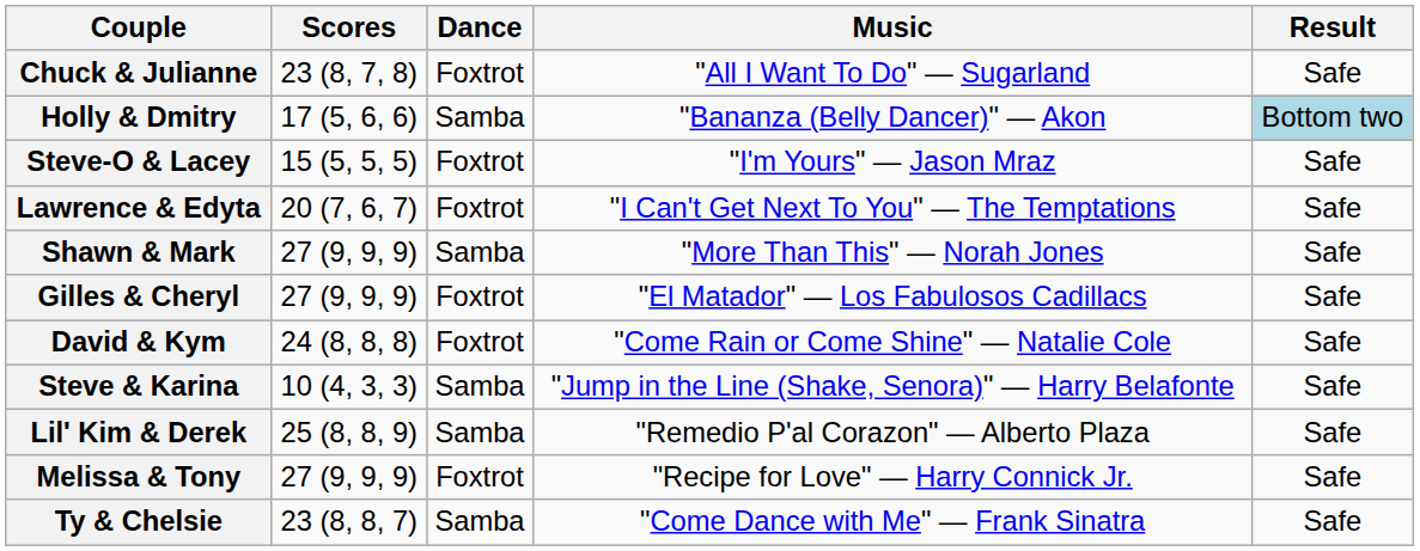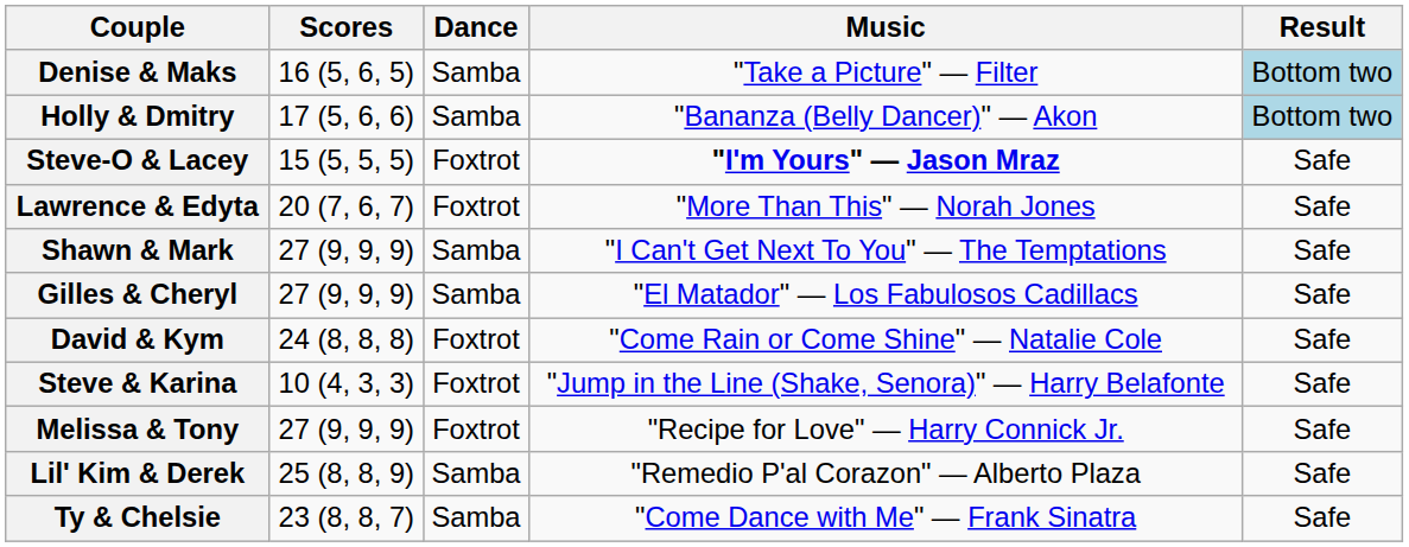+ row: Denise & Maks | 16 (5, 6, 5) | Samba | "Take a Picture" — Filter | Bottom two
- row: Chuck & Julianne | 23 (8, 7, 8) | Foxtrot | "All I Want To Do" — Sugarland | Safe
Steve-O & Lacey | Music: normal -> bold
Lawrence & Edyta | Music: "I Can't Get Next To You" — The Temptations -> "More Than This" — Norah Jones
Shawn & Mark | Music: "More Than This" — Norah Jones -> "I Can't Get Next To You" — The Temptations
Gilles & Cheryl | Dance: Foxtrot -> Samba
Steve & Karina | Dance: Samba -> Foxtrot
rows swapped: Melissa & Tony <-> Lil' Kim & Derek
